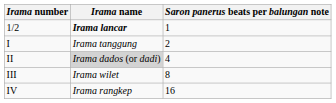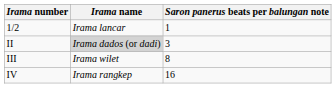1/2 | Irama name: bold -> normal
- row: I | Irama tanggung | 2
II | Saron panerus beats per balungan note: 4 -> 3
